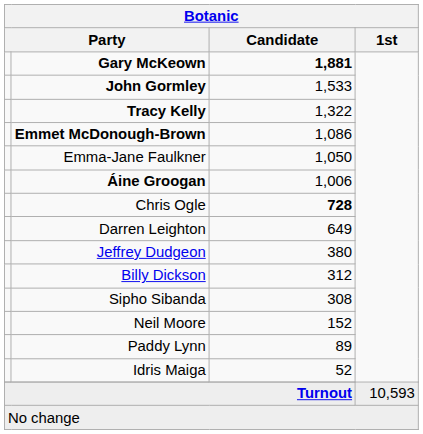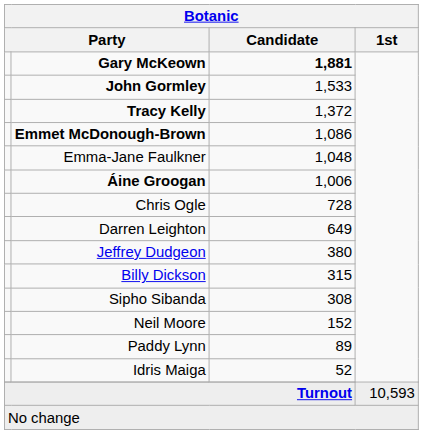Tracy Kelly | Candidate: 1,322 -> 1,372
Emma-Jane Faulkner | Candidate: 1,050 -> 1,048
Chris Ogle | Candidate: bold -> normal
Billy Dickson | Candidate: 312 -> 315
